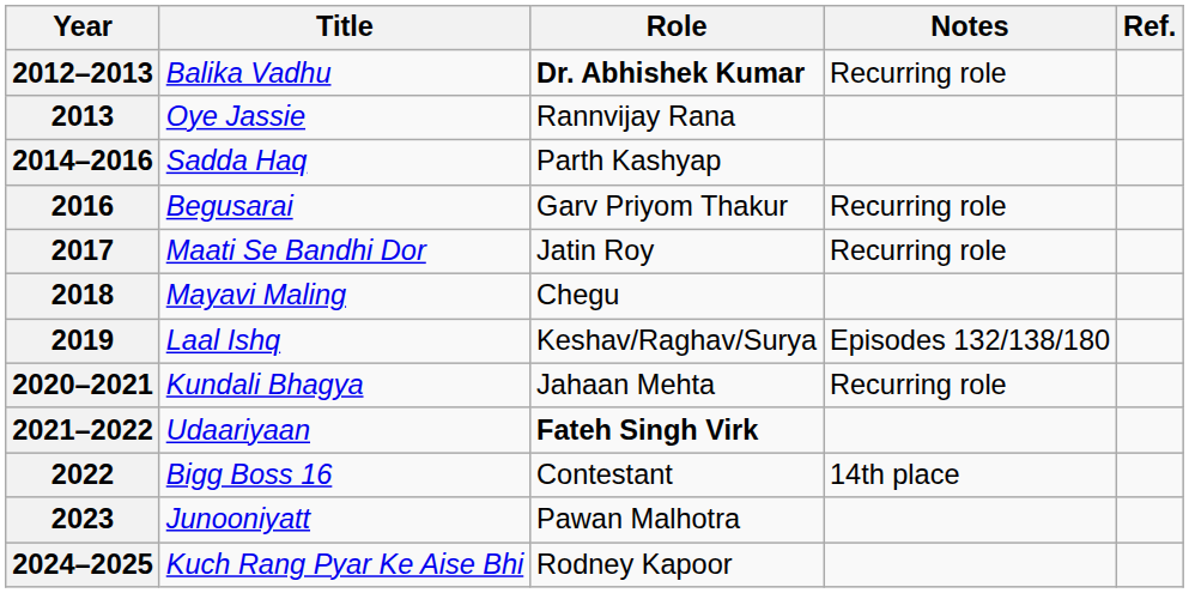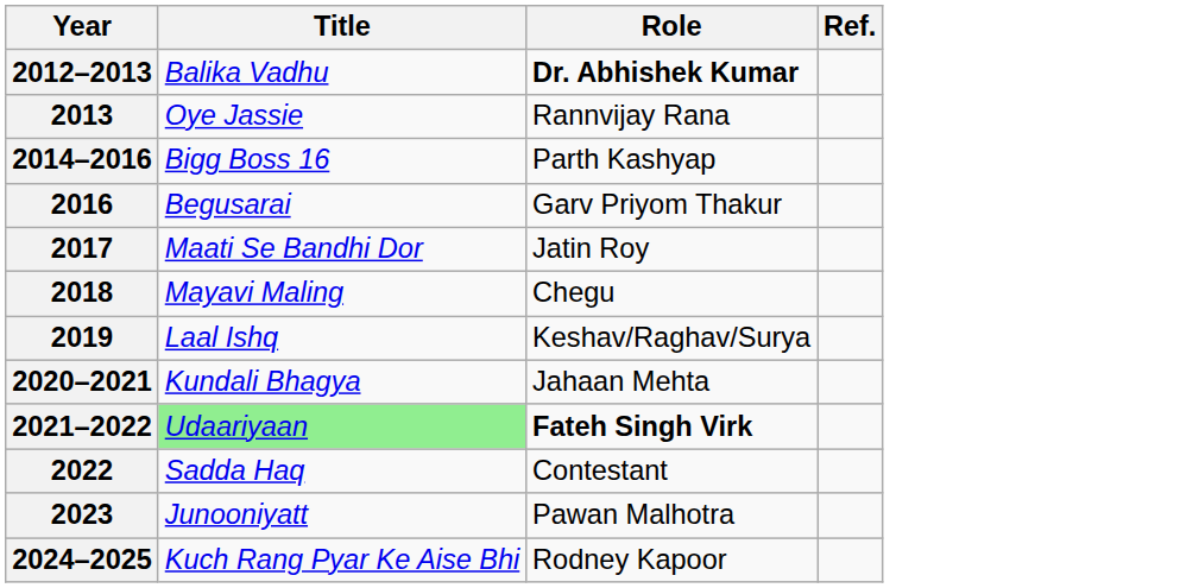- column: Notes | Recurring role | Recurring role | Recurring role | Episodes 132/138/180 | Recurring role | 14th place
2014–2016 | Title: Sadda Haq -> Bigg Boss 16
2021–2022 | Title: no background -> lightgreen background
2022 | Title: Bigg Boss 16 -> Sadda Haq
